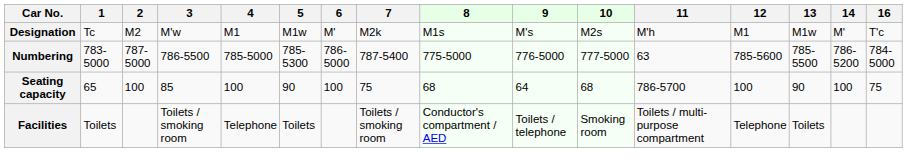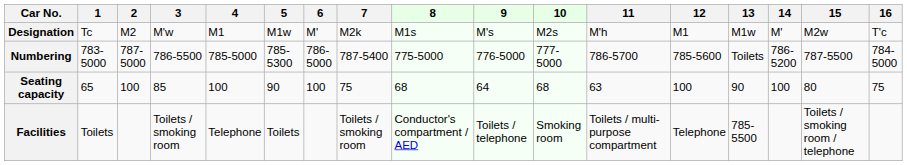+ column: 15 | M2w | 787-5500 | 80 | Toilets / smoking room / telephone
Numbering | 11: 63 -> 786-5700
Numbering | 13: 785-5500 -> Toilets
Seating capacity | 11: 786-5700 -> 63
Facilities | 13: Toilets -> 785-5500
